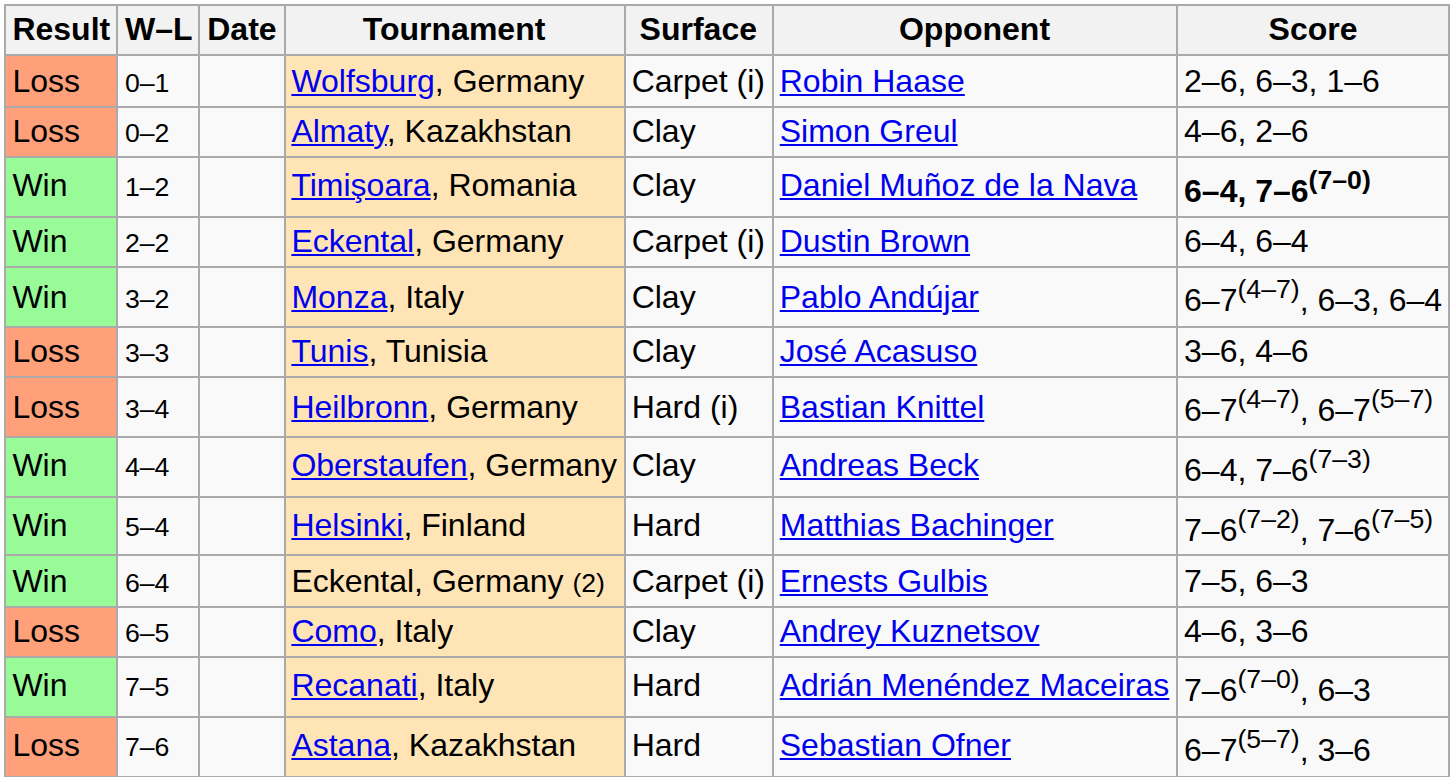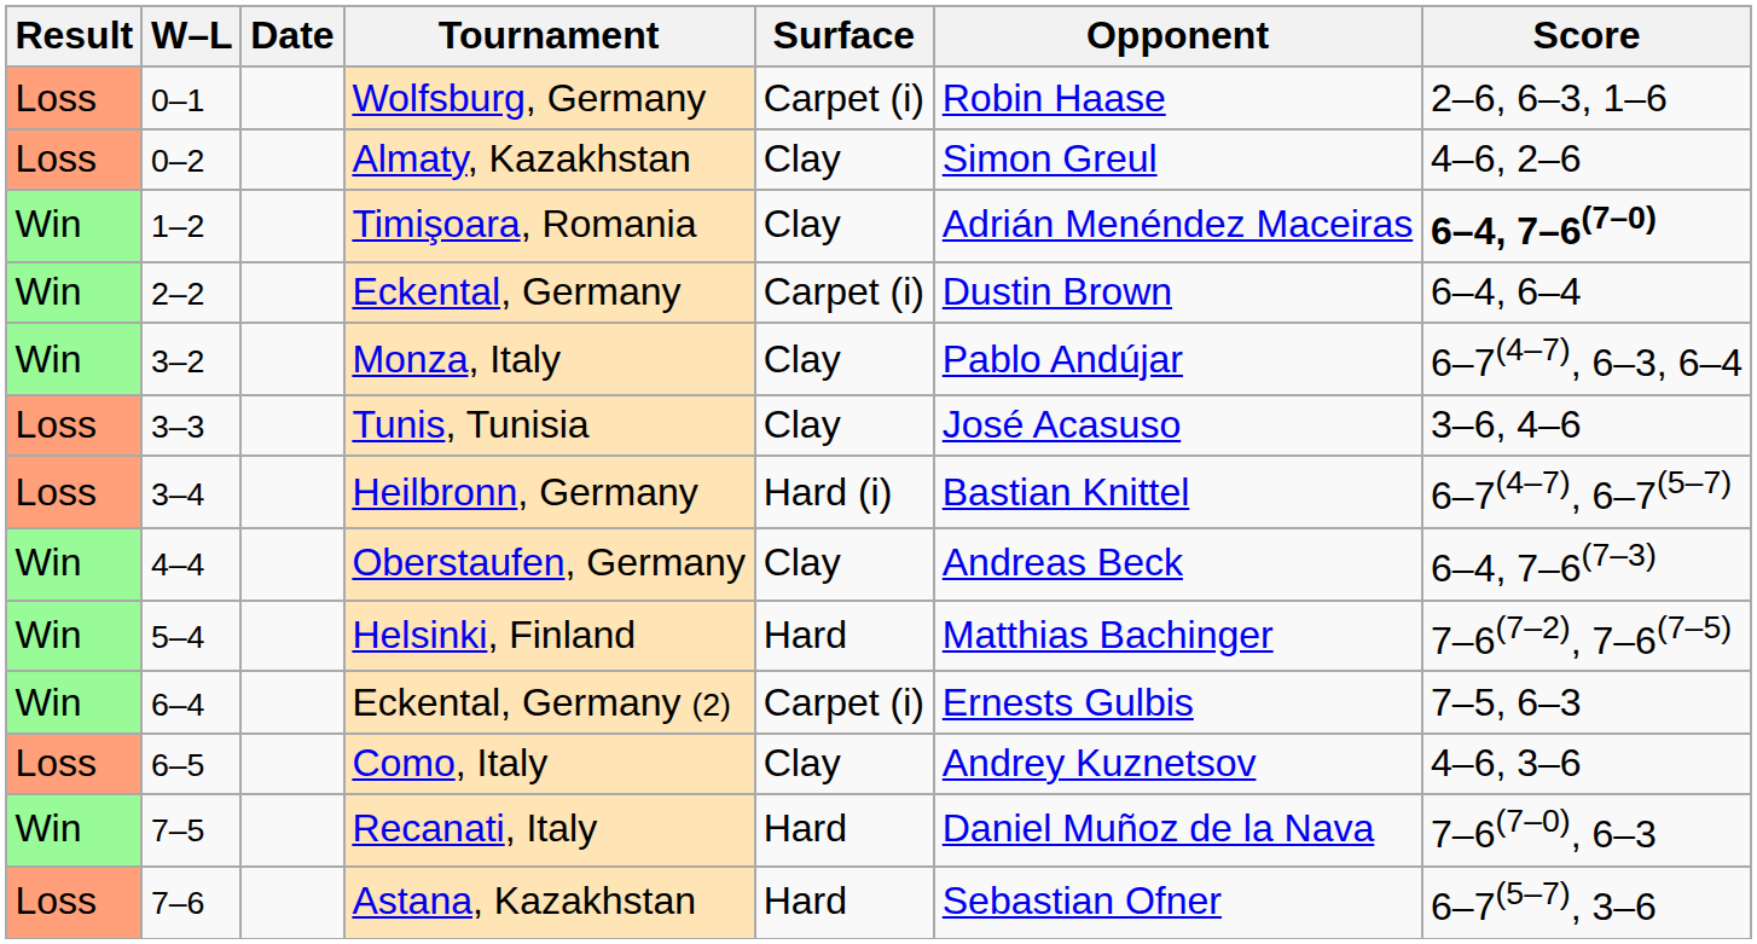Timişoara, Romania | Opponent: Daniel Muñoz de la Nava -> Adrián Menéndez Maceiras
Recanati, Italy | Opponent: Adrián Menéndez Maceiras -> Daniel Muñoz de la Nava
